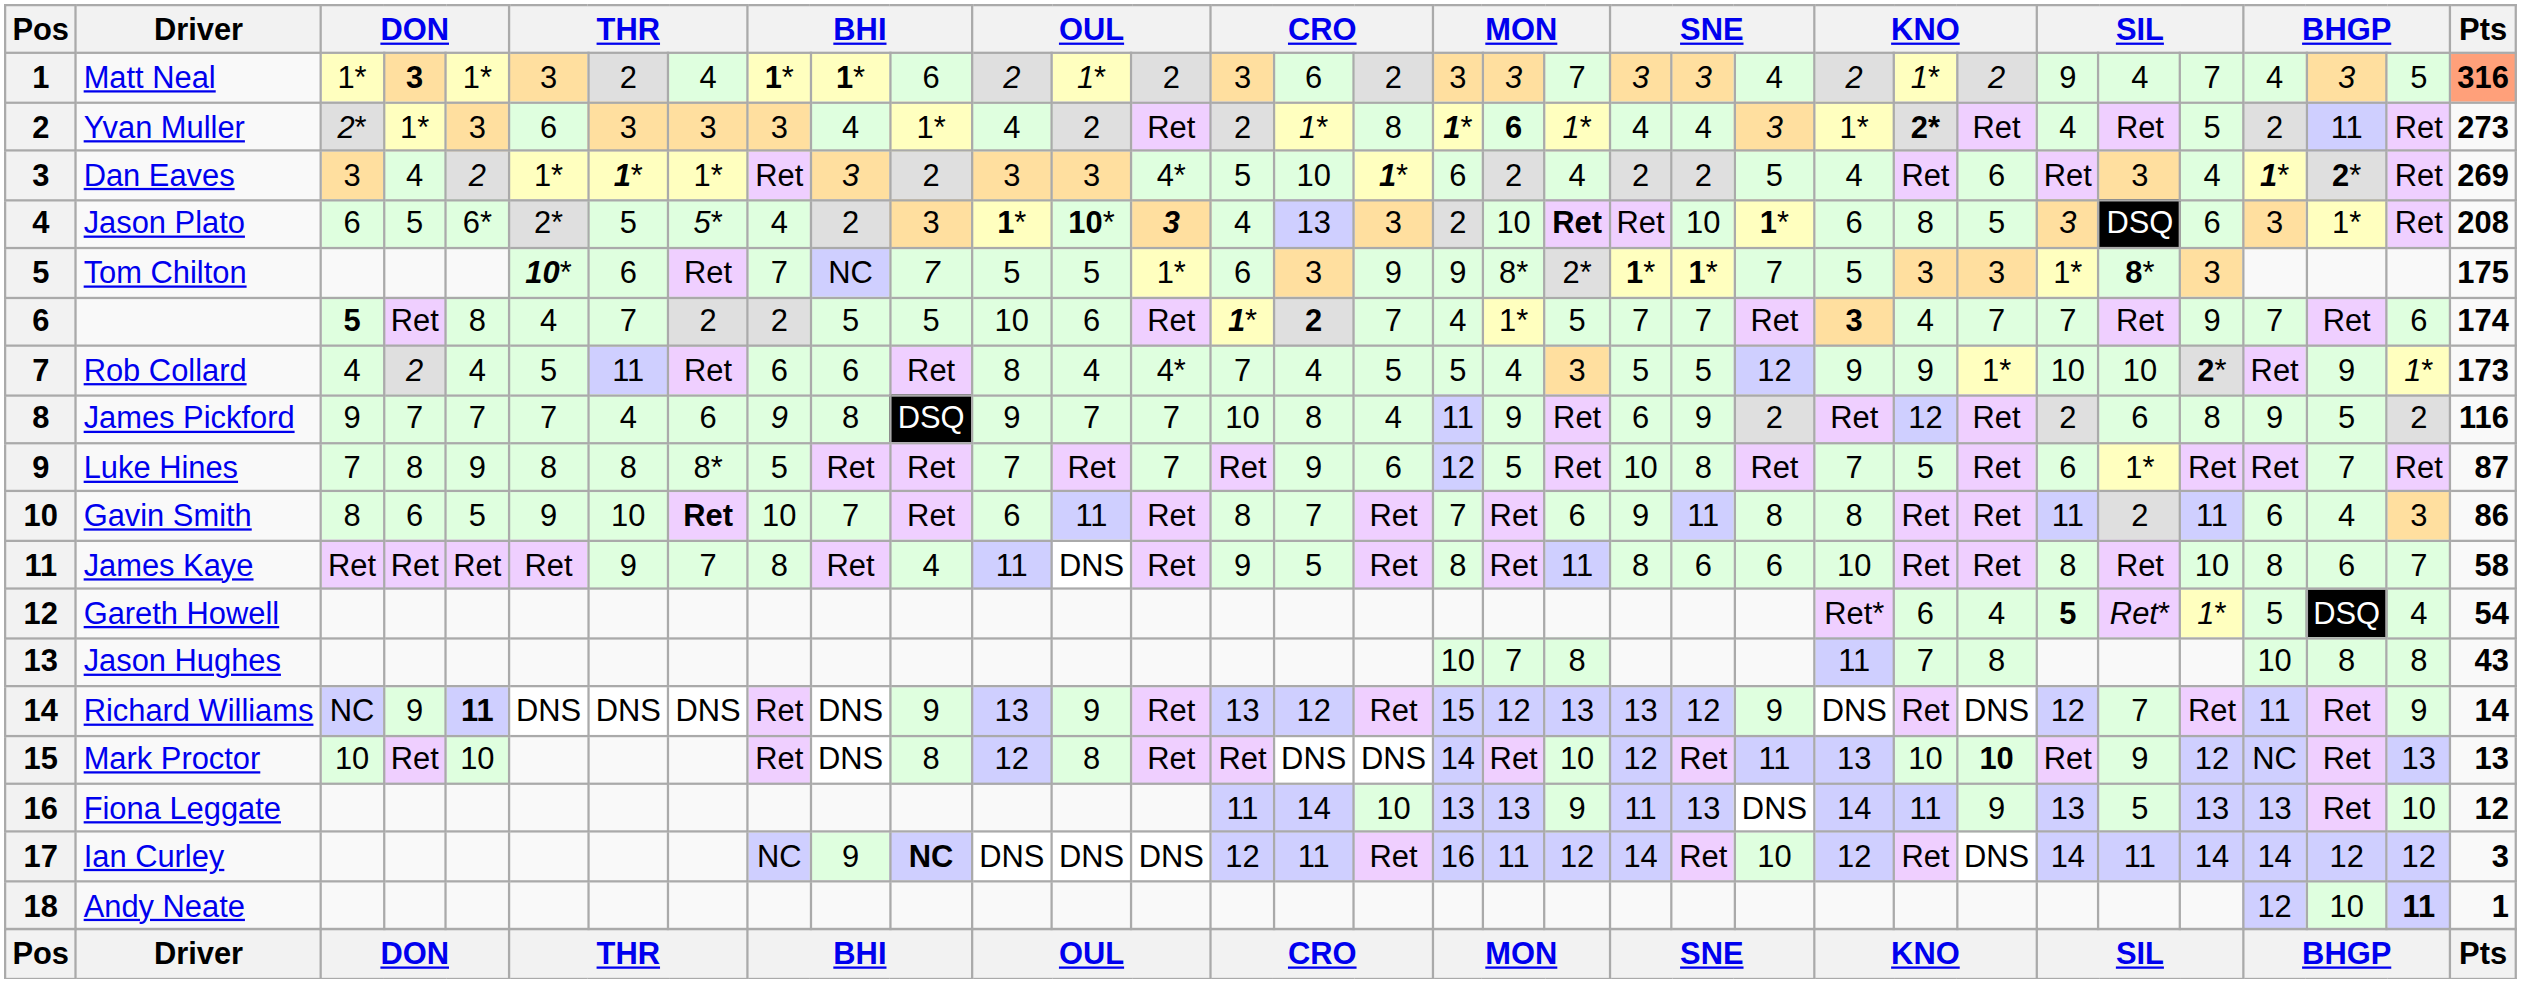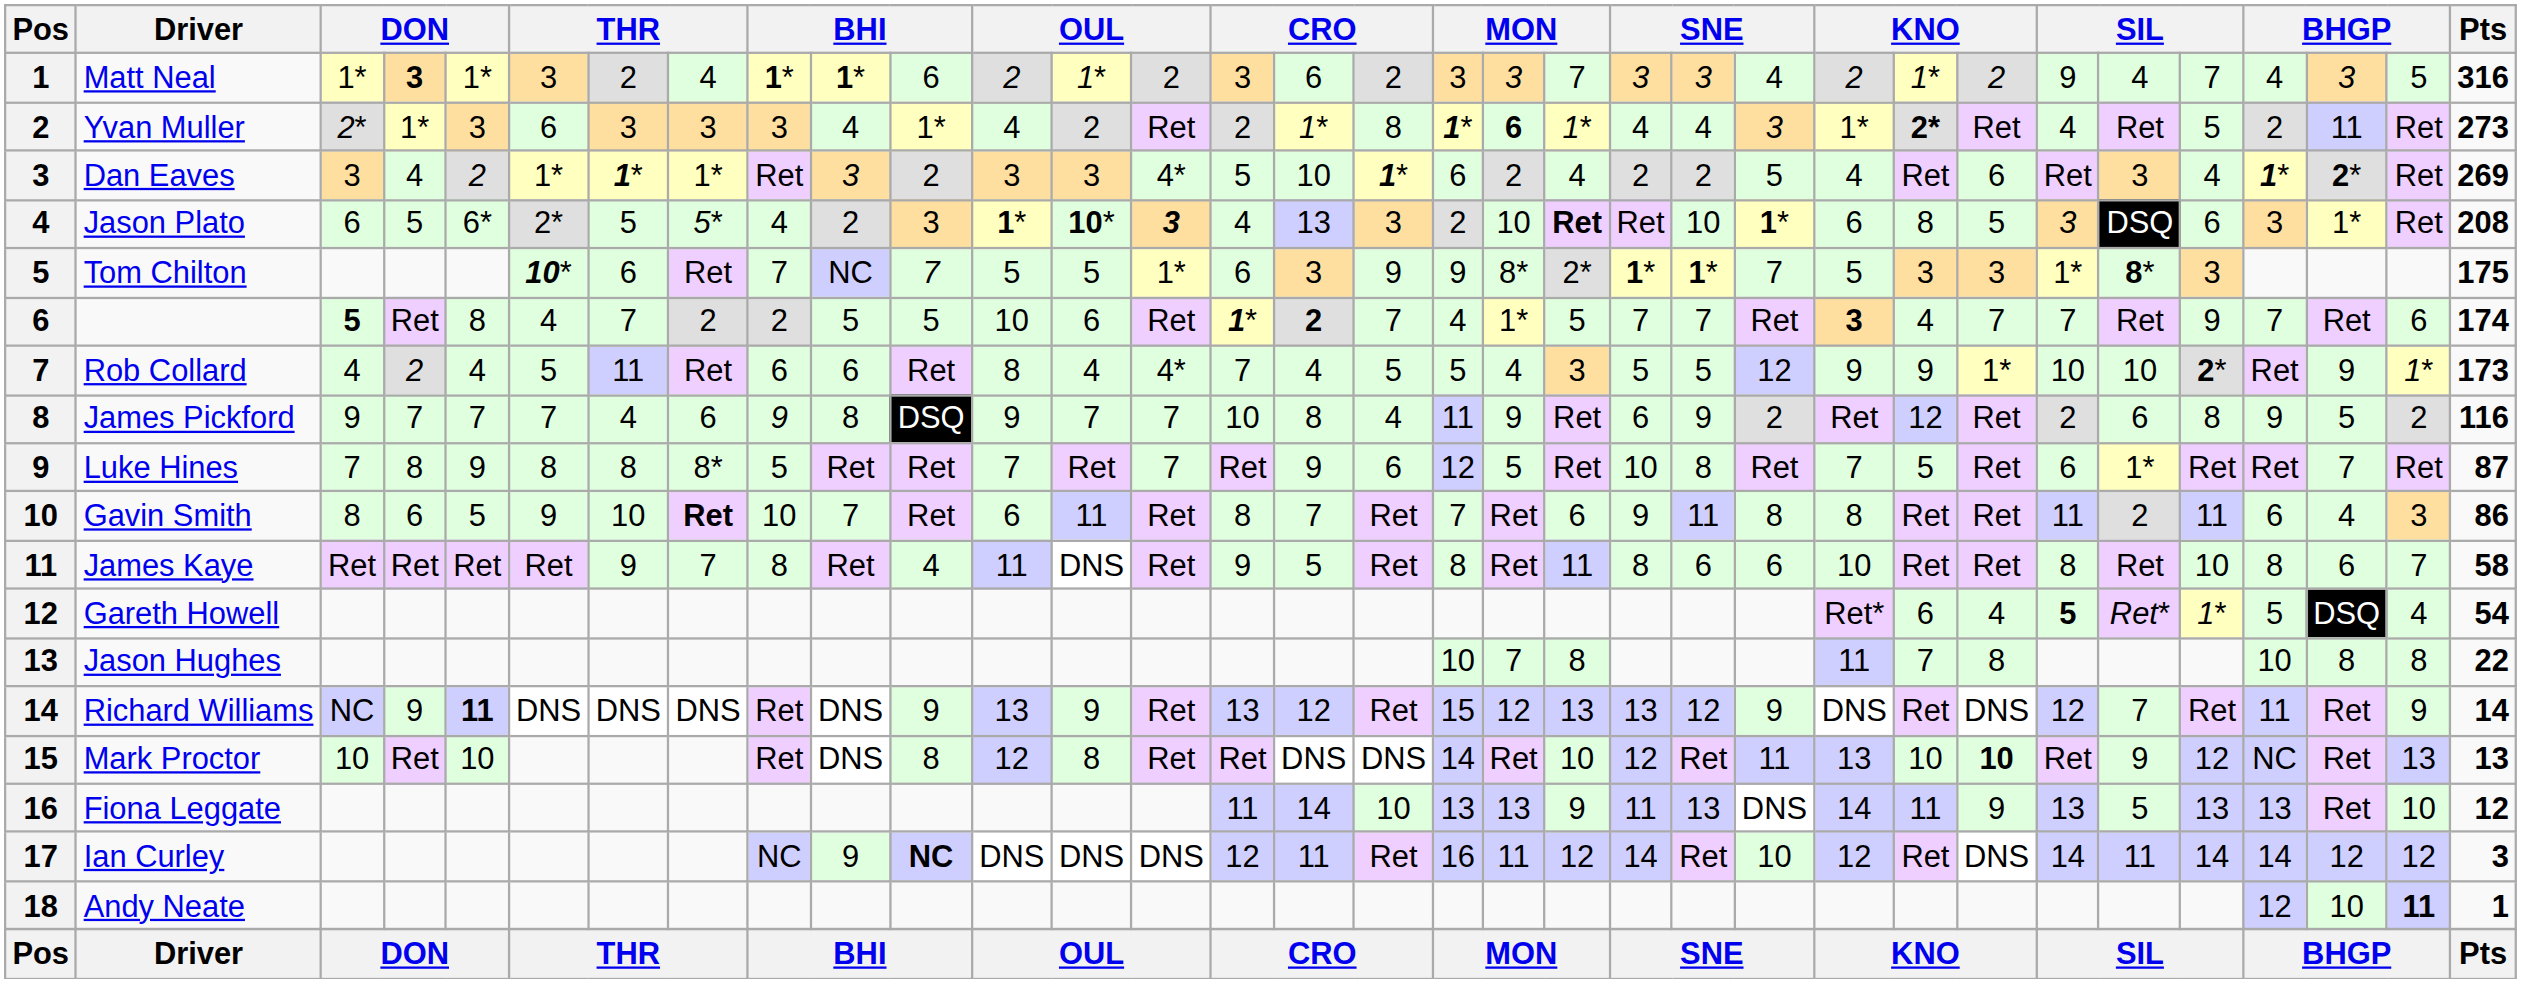Matt Neal | Pts: lightsalmon background -> no background
Jason Hughes | Pts: 43 -> 22
